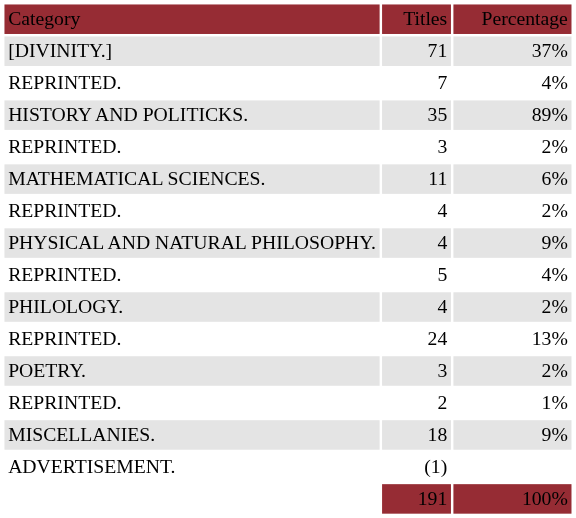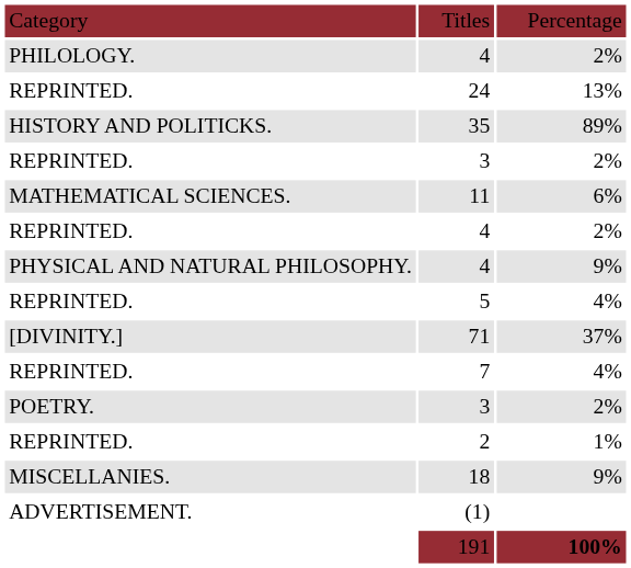rows swapped: 71 <-> PHILOLOGY. / 4
rows swapped: 24 <-> 7
191 | column 3: normal -> bold
